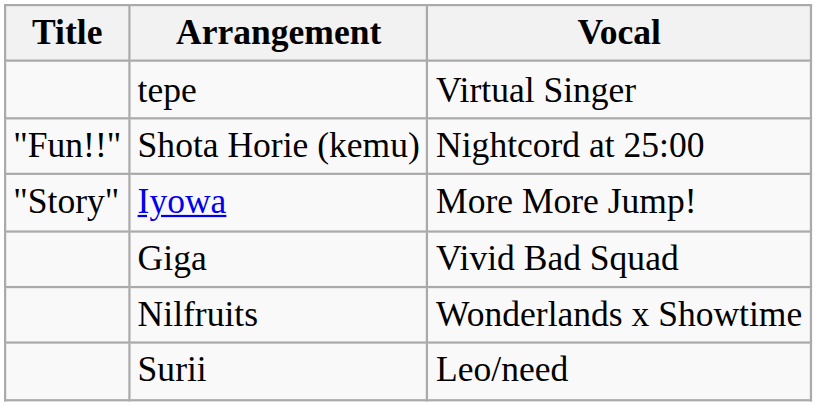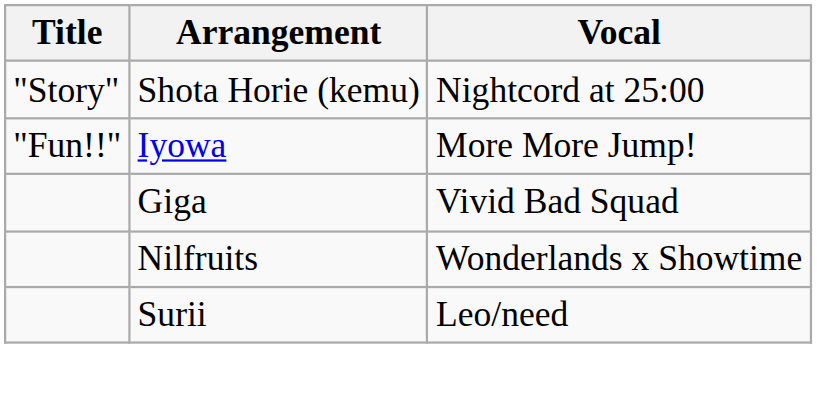- row: tepe | Virtual Singer
Shota Horie (kemu) | Title: "Fun!!" -> "Story"
Iyowa | Title: "Story" -> "Fun!!"
